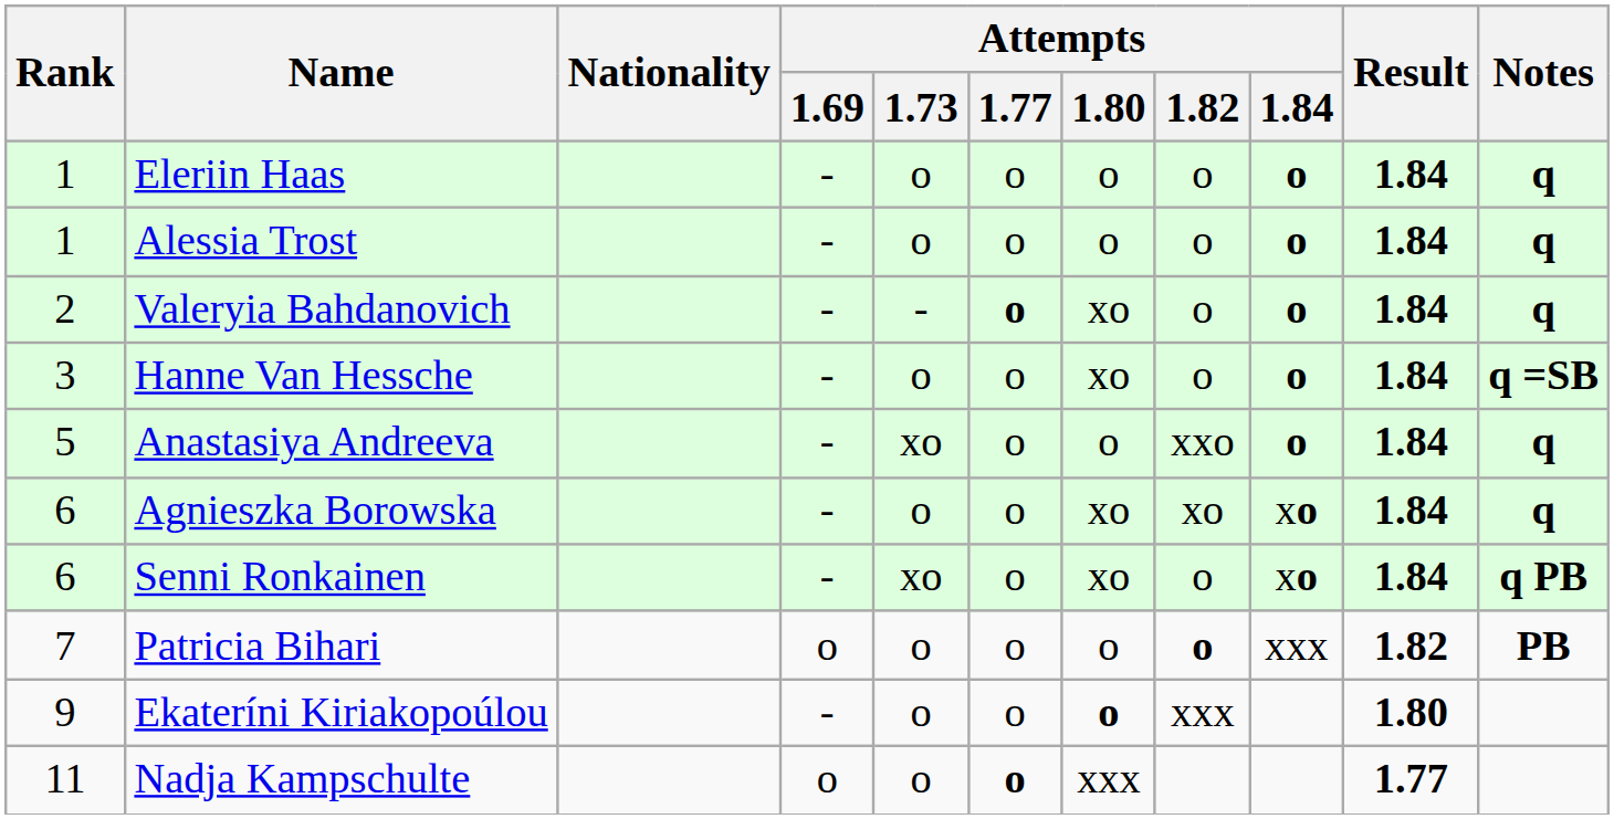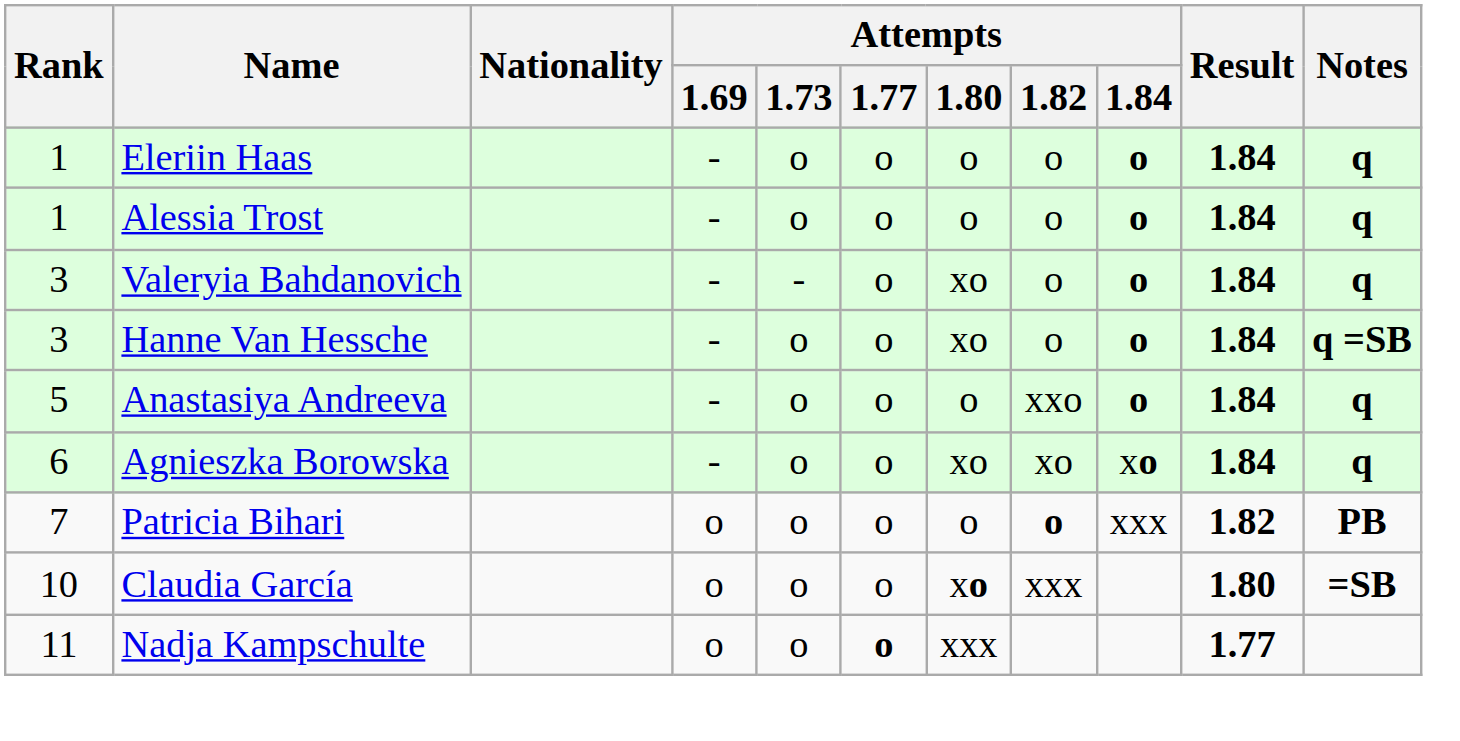Valeryia Bahdanovich | Rank: 2 -> 3
Valeryia Bahdanovich | Attempts / 1.77: bold -> normal
Anastasiya Andreeva | Attempts / 1.73: xo -> o
- row: 6 | Senni Ronkainen | - | xo | o | xo | o | xo | 1.84 | q PB
- row: 9 | Ekateríni Kiriakopoúlou | - | o | o | o | xxx | 1.80
+ row: 10 | Claudia García | o | o | o | xo | xxx | 1.80 | =SB
